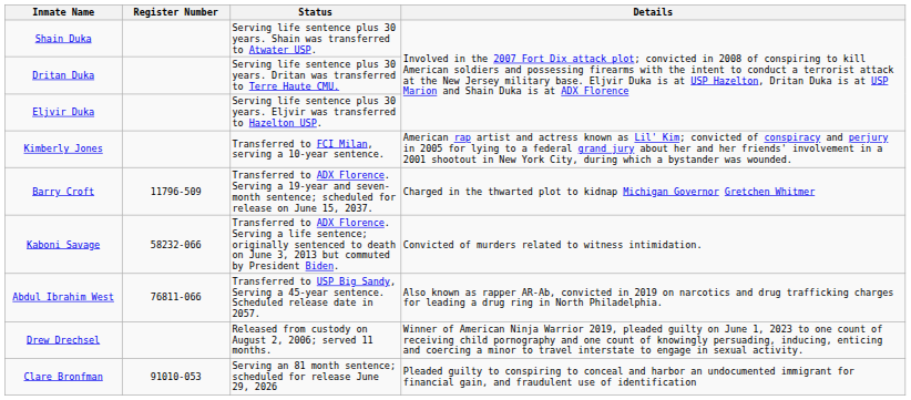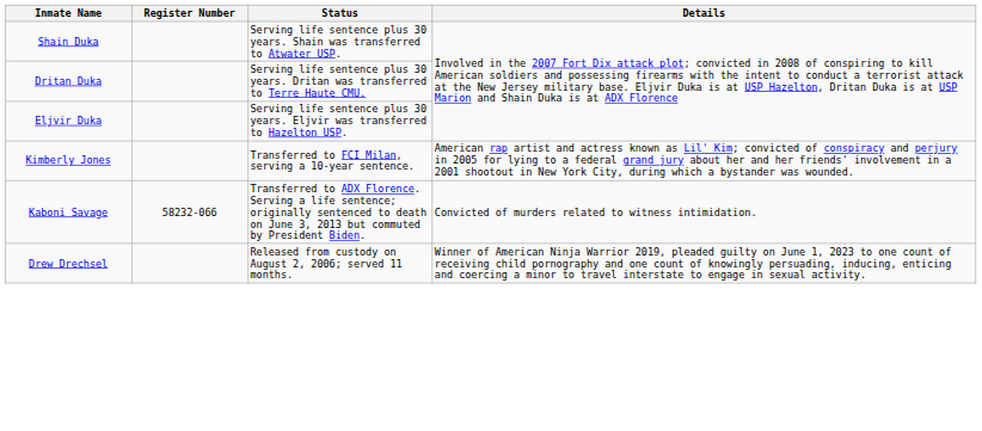- row: Barry Croft | 11796-509 | Transferred to ADX Florence. Serving a 19-year and seven-month sentence; scheduled for release on June 15, 2037. | Charged in the thwarted plot to kidnap Michigan Governor Gretchen Whitmer
- row: Abdul Ibrahim West | 76811-066 | Transferred to USP Big Sandy, Serving a 45-year sentence. Scheduled release date in 2057. | Also known as rapper AR-Ab, convicted in 2019 on narcotics and drug trafficking charges for leading a drug ring in North Philadelphia.
- row: Clare Bronfman | 91010-053 | Serving an 81 month sentence; scheduled for release June 29, 2026 | Pleaded guilty to conspiring to conceal and harbor an undocumented immigrant for financial gain, and fraudulent use of identification
